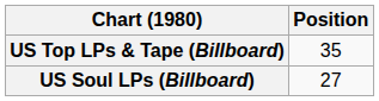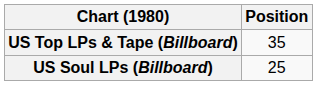US Soul LPs (Billboard) | Position: 27 -> 25
